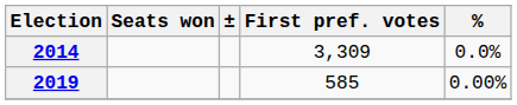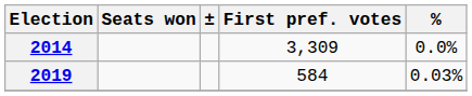2019 | First pref. votes: 585 -> 584
2019 | %: 0.00% -> 0.03%
